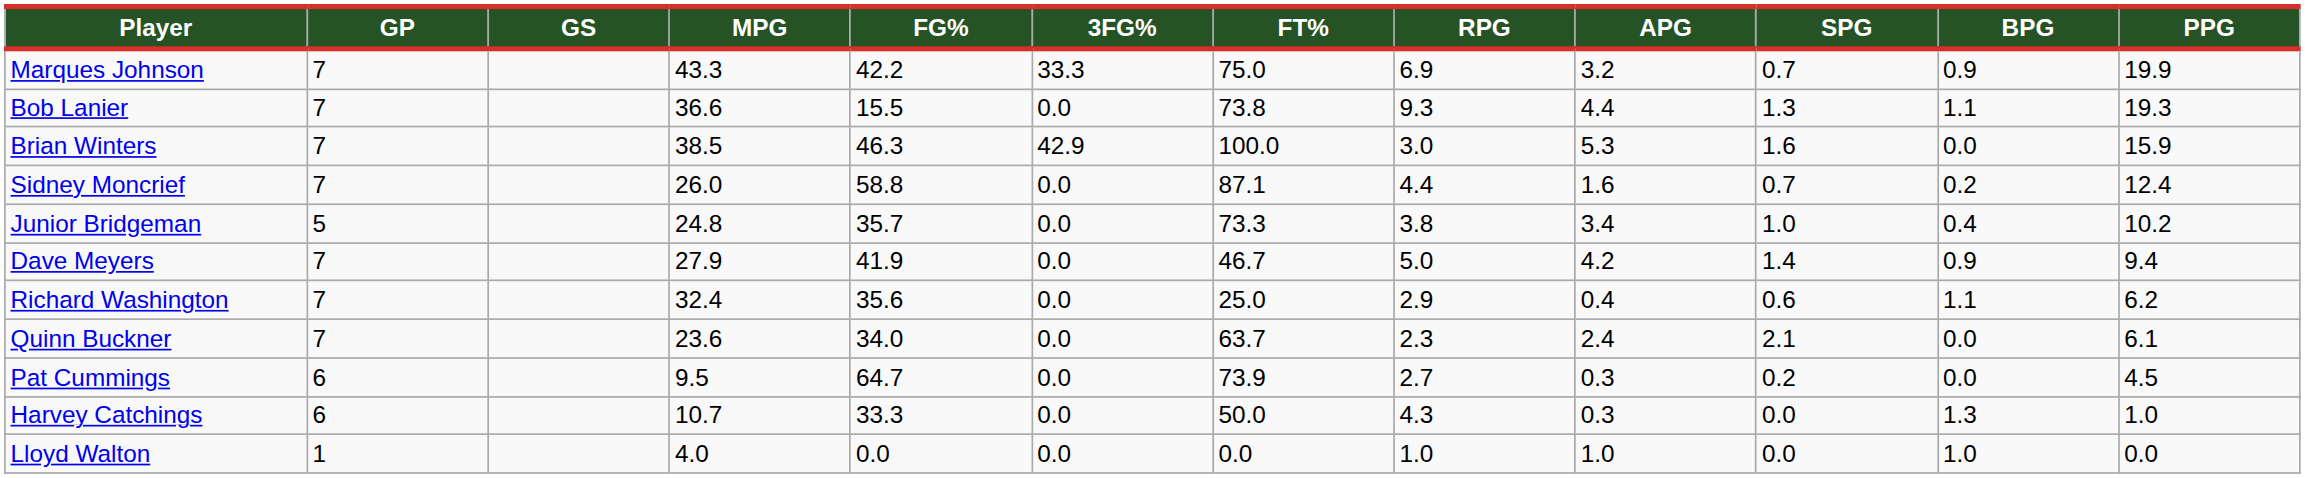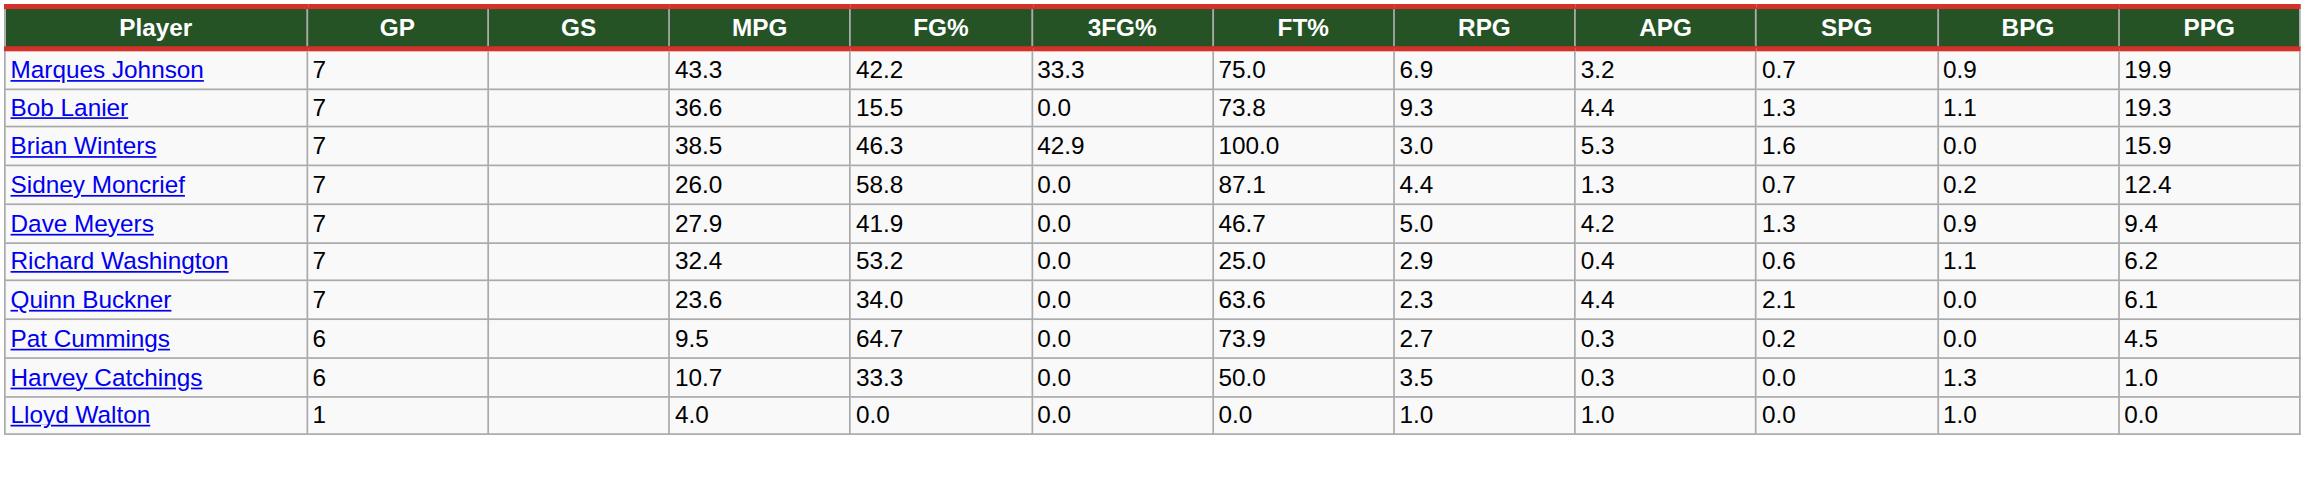Sidney Moncrief | APG: 1.6 -> 1.3
- row: Junior Bridgeman | 5 | 24.8 | 35.7 | 0.0 | 73.3 | 3.8 | 3.4 | 1.0 | 0.4 | 10.2
Dave Meyers | SPG: 1.4 -> 1.3
Richard Washington | FG%: 35.6 -> 53.2
Quinn Buckner | FT%: 63.7 -> 63.6
Quinn Buckner | APG: 2.4 -> 4.4
Harvey Catchings | RPG: 4.3 -> 3.5
